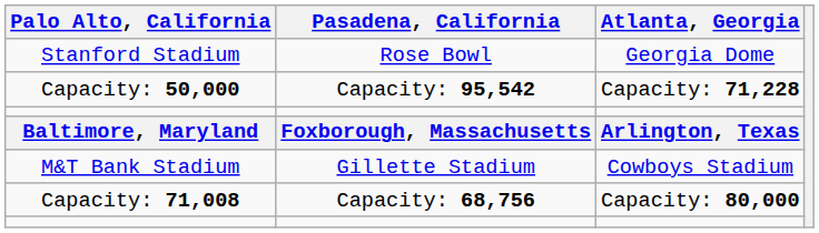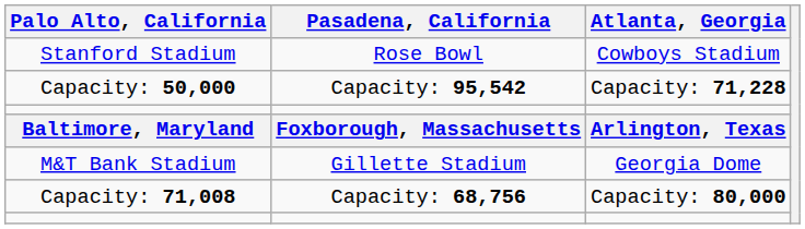Stanford Stadium | Atlanta, Georgia: Georgia Dome -> Cowboys Stadium
M&T Bank Stadium | Atlanta, Georgia: Cowboys Stadium -> Georgia Dome
